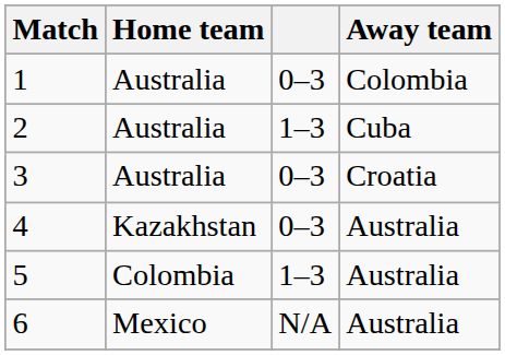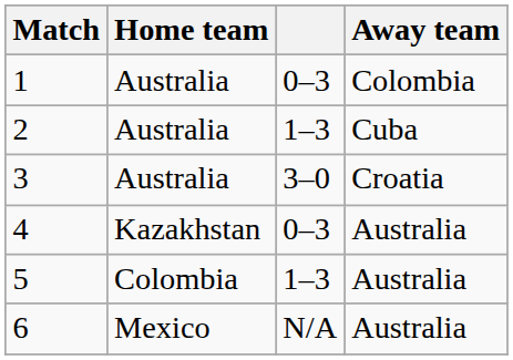3 | column 3: 0–3 -> 3–0
